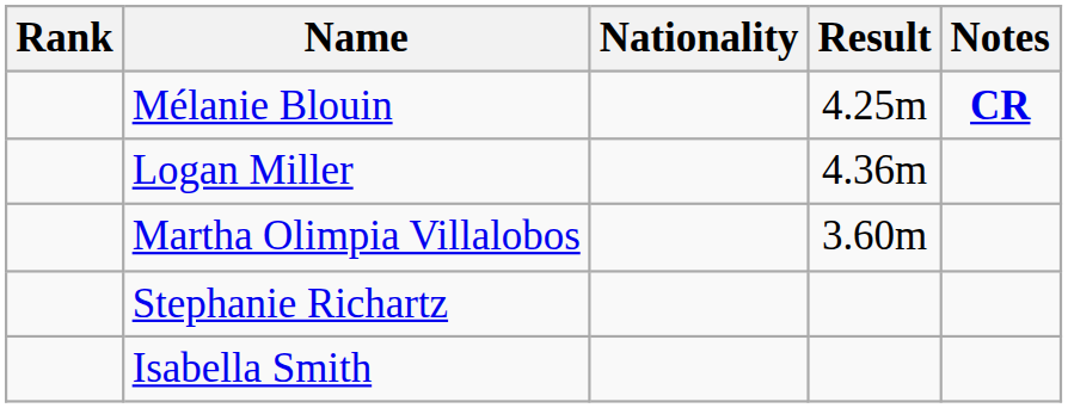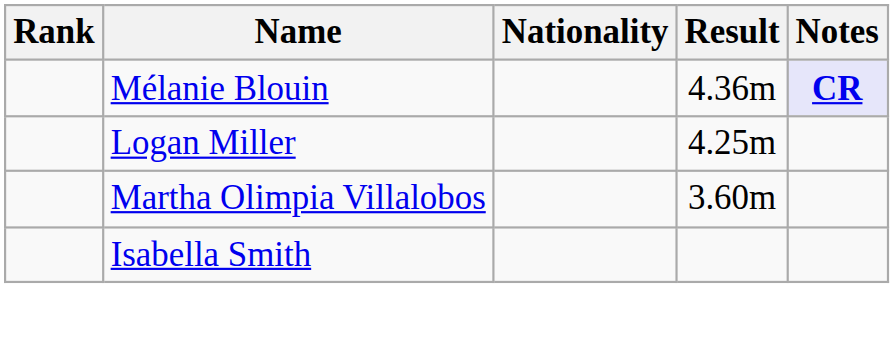Mélanie Blouin | Result: 4.25m -> 4.36m
Mélanie Blouin | Notes: no background -> lavender background
Logan Miller | Result: 4.36m -> 4.25m
- row: Stephanie Richartz
